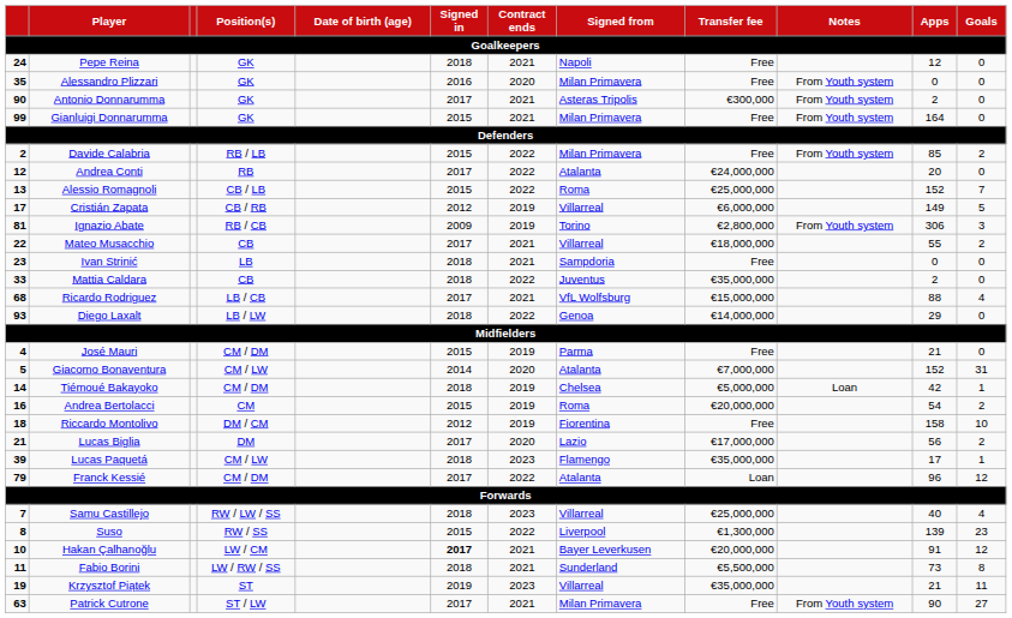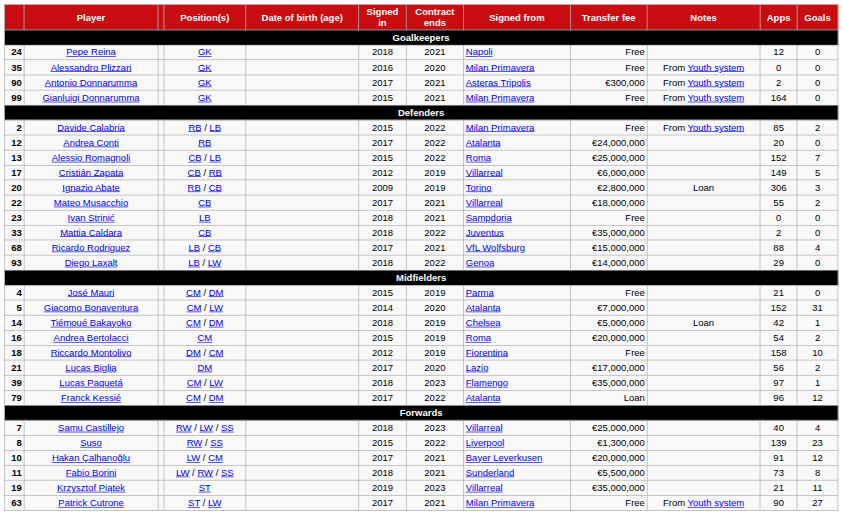Ignazio Abate | column 1: 81 -> 20
Ignazio Abate | Notes: From Youth system -> Loan
Lucas Paquetá | Apps: 17 -> 97
Hakan Çalhanoğlu | Signed in: bold -> normal
